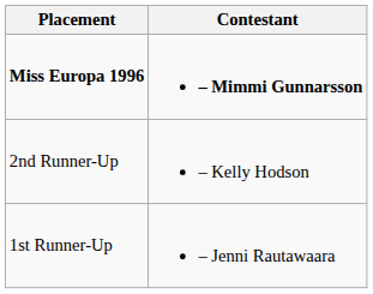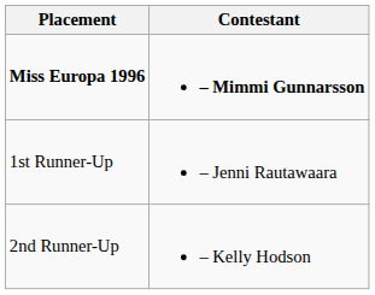rows swapped: 1st Runner-Up <-> 2nd Runner-Up
